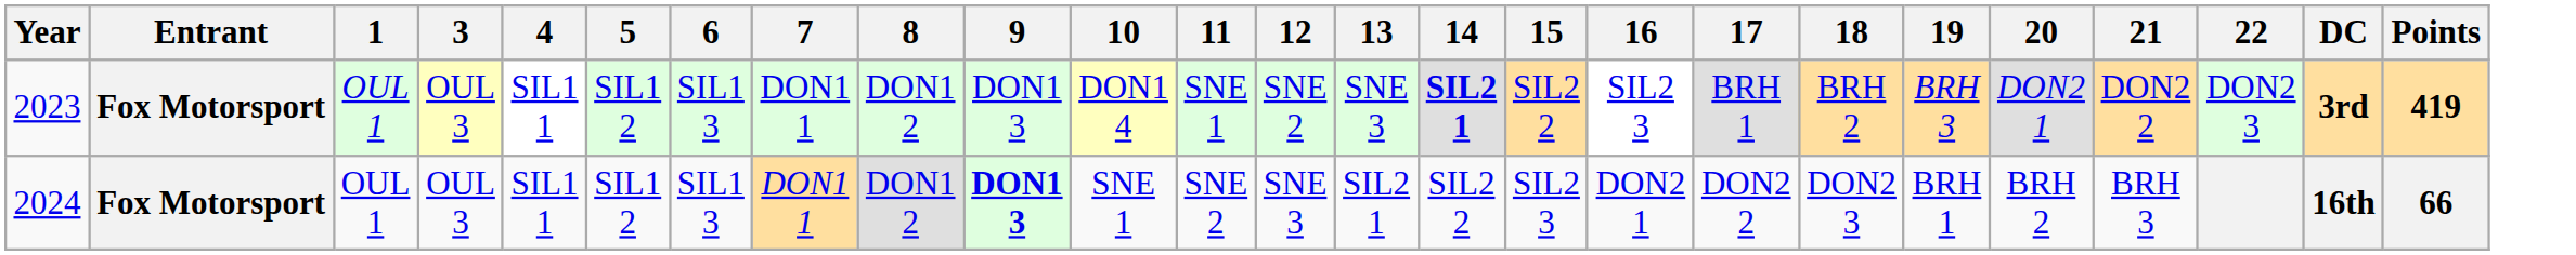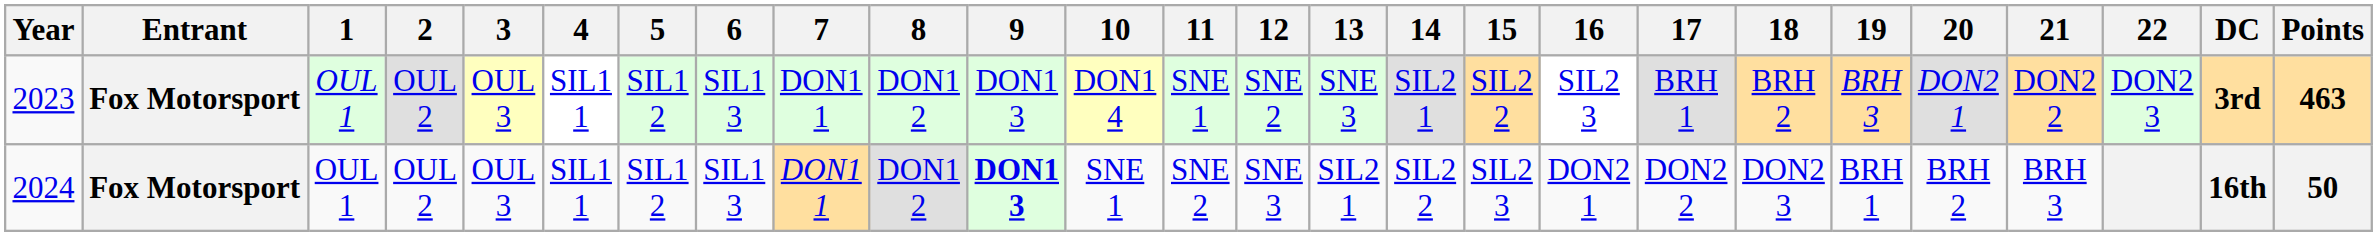+ column: 2 | OUL 2 | OUL 2
2023 | 14: bold -> normal
2023 | Points: 419 -> 463
2024 | Points: 66 -> 50
